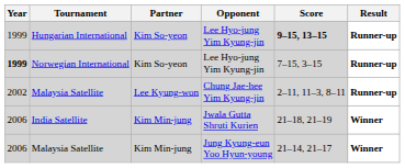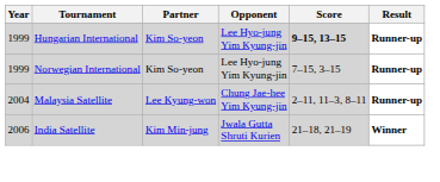Norwegian International | Year: bold -> normal
Malaysia Satellite / Chung Jae-hee Yim Kyung-jin | Year: 2002 -> 2004
- row: 2006 | Malaysia Satellite | Kim Min-jung | Jung Kyung-eun Yoo Hyun-young | 21–14, 21–17 | Winner
